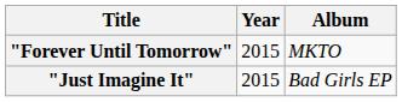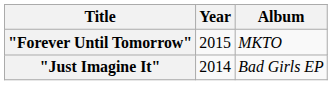"Just Imagine It" | Year: 2015 -> 2014
